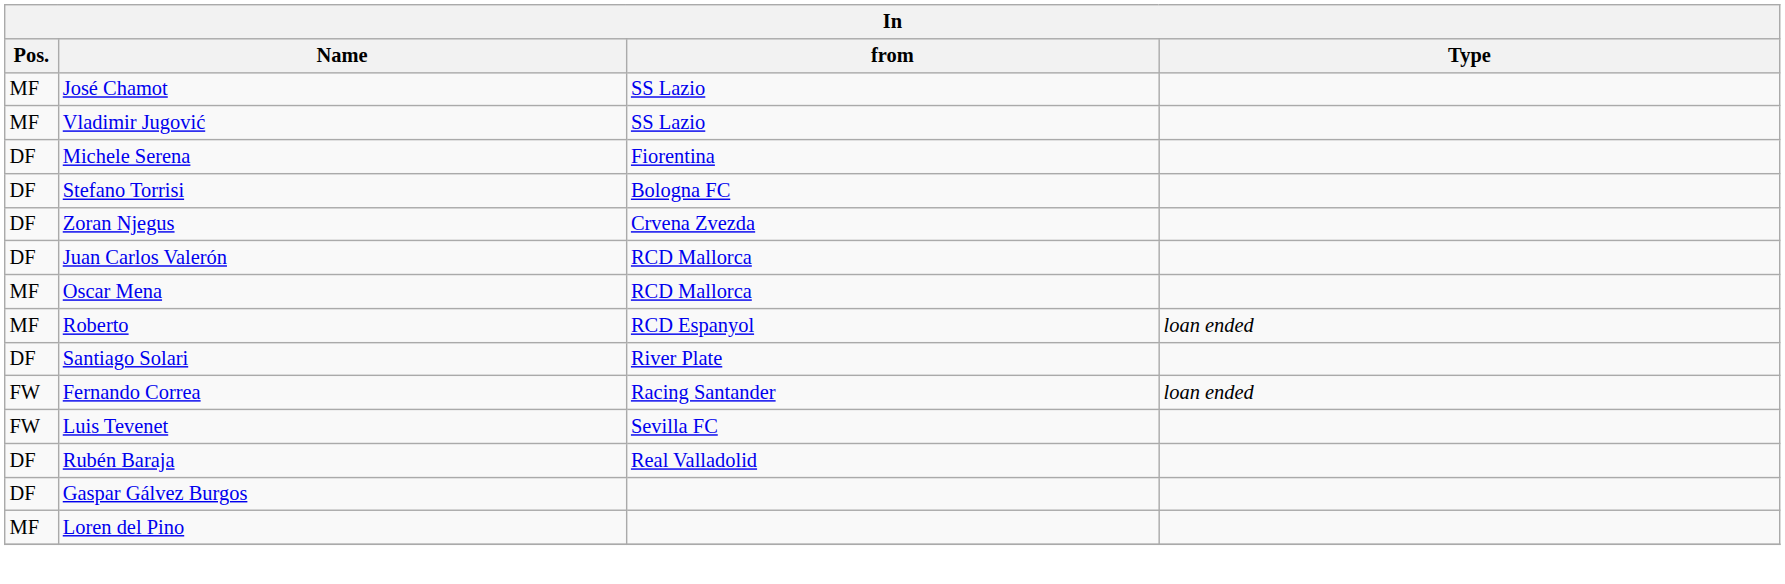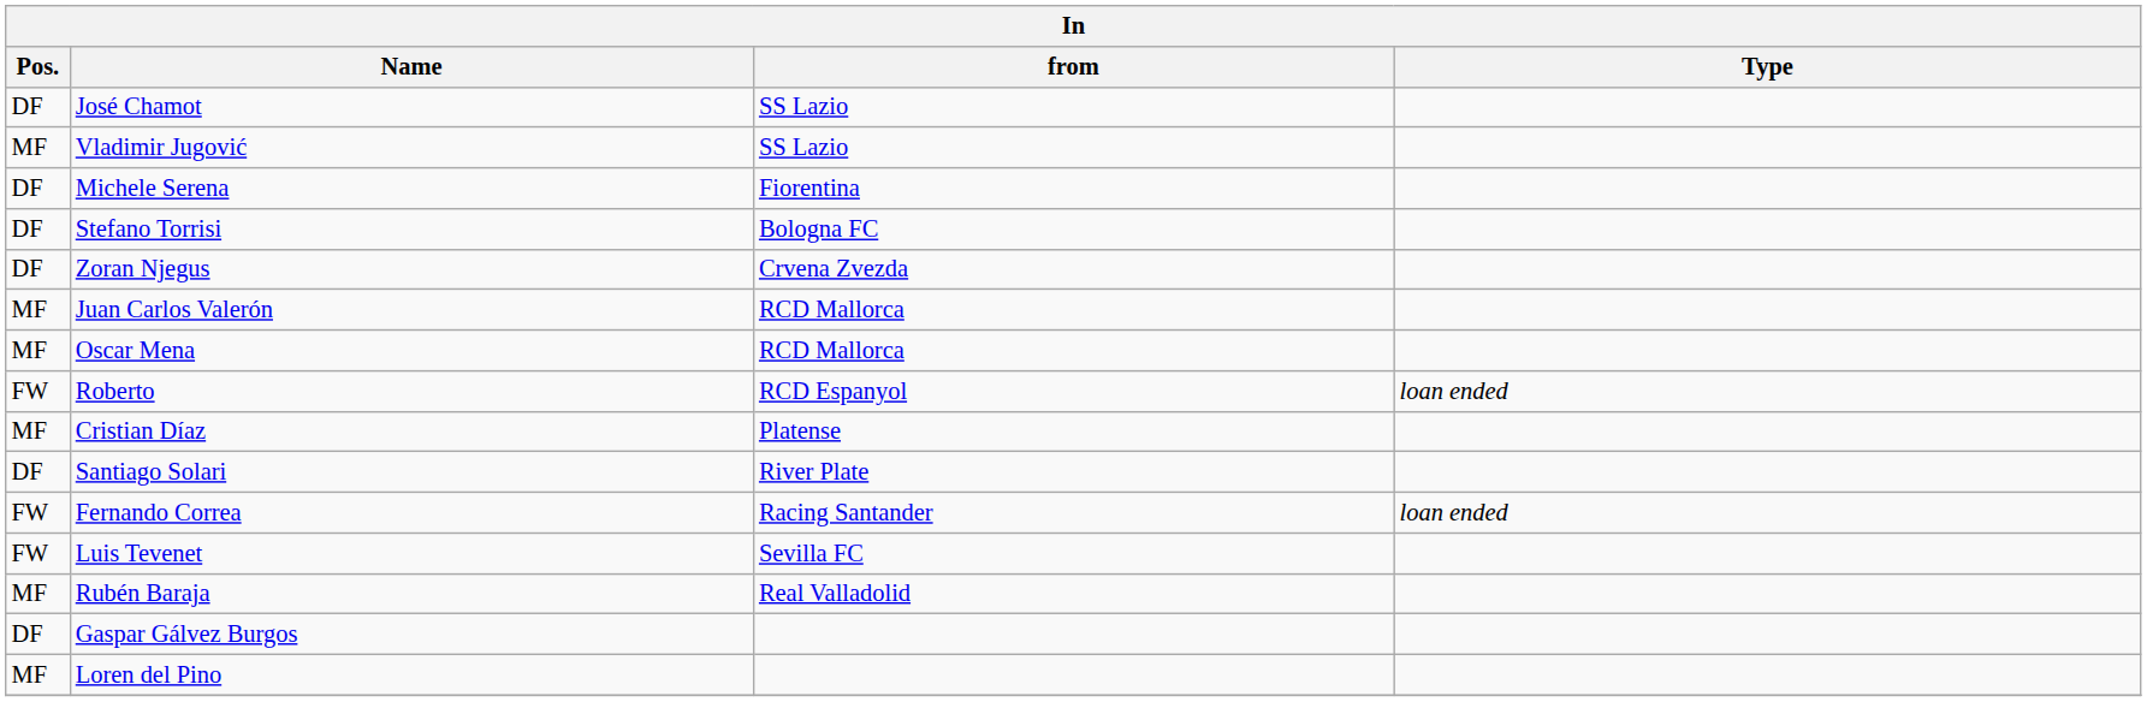José Chamot | Pos.: MF -> DF
Juan Carlos Valerón | Pos.: DF -> MF
Roberto | Pos.: MF -> FW
+ row: MF | Cristian Díaz | Platense
Rubén Baraja | Pos.: DF -> MF
